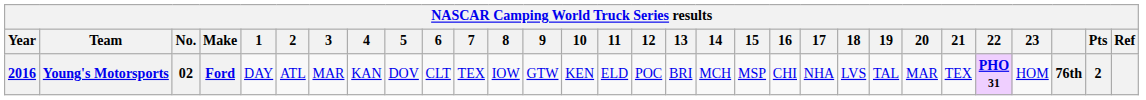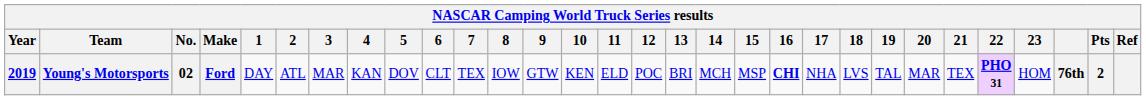Young's Motorsports | Year: 2016 -> 2019
Young's Motorsports | 16: normal -> bold
